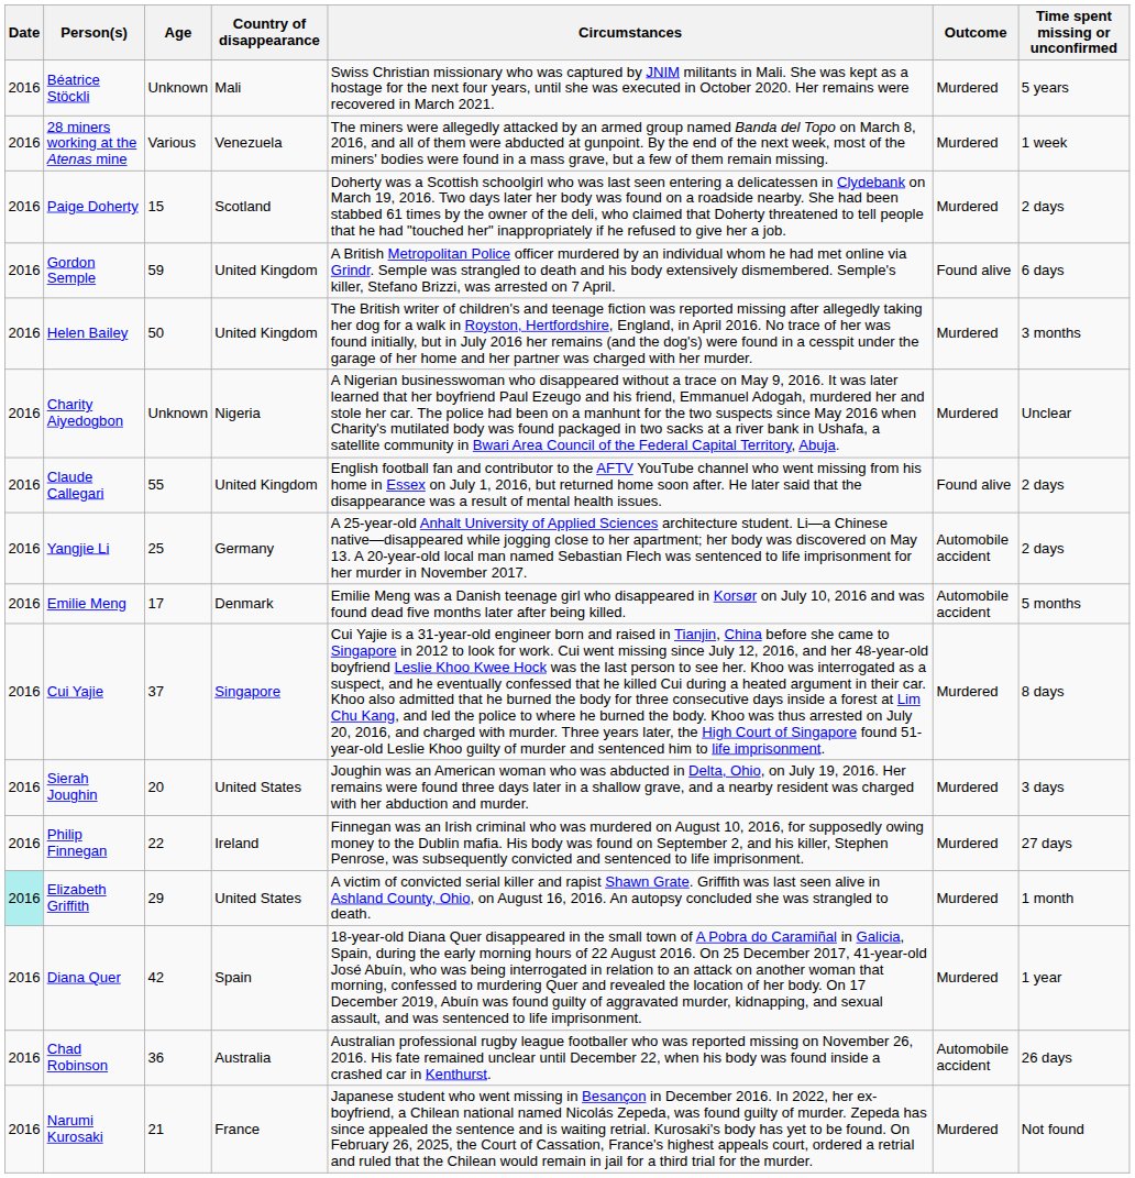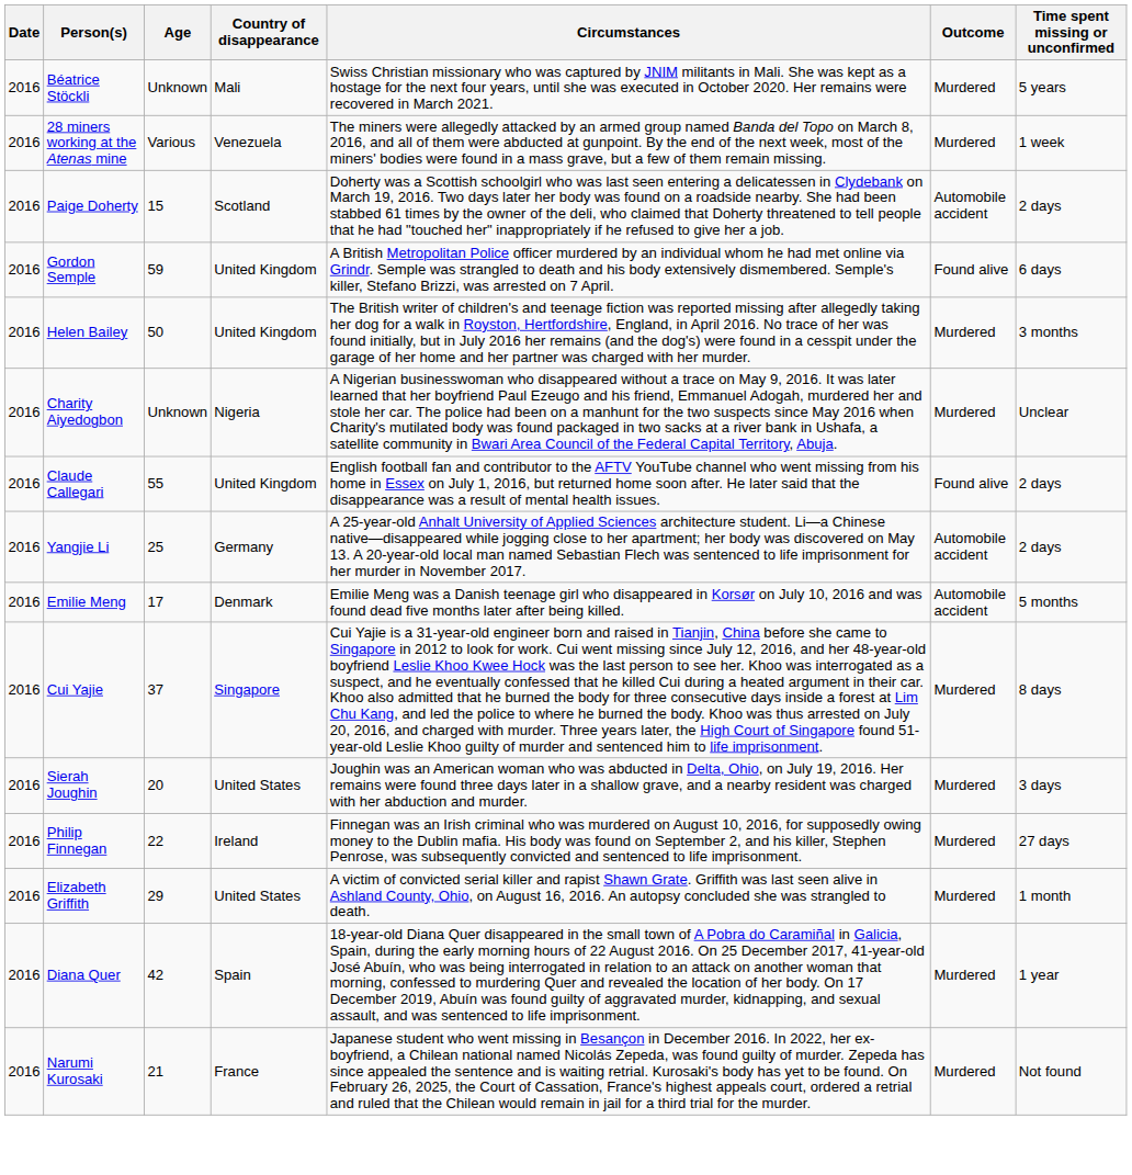Paige Doherty | Outcome: Murdered -> Automobile accident
Elizabeth Griffith | Date: paleturquoise background -> no background
- row: 2016 | Chad Robinson | 36 | Australia | Australian professional rugby league footballer who was reported missing on November 26, 2016. His fate remained unclear until December 22, when his body was found inside a crashed car in Kenthurst. | Automobile accident | 26 days
